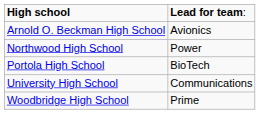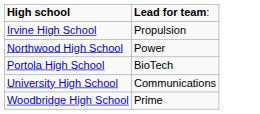- row: Arnold O. Beckman High School | Avionics
+ row: Irvine High School | Propulsion
